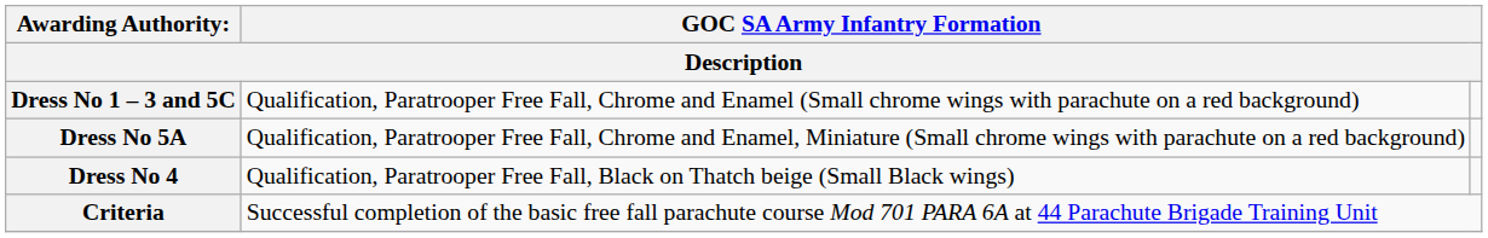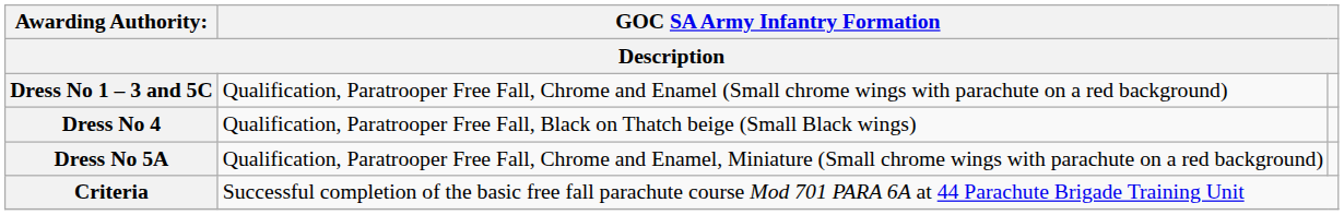rows swapped: Dress No 5A <-> Dress No 4
